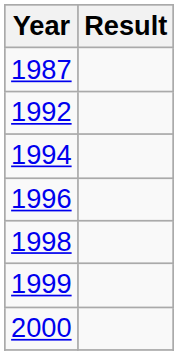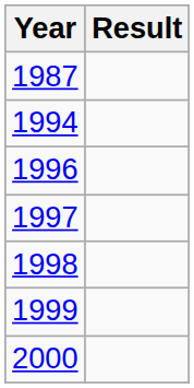- row: 1992
+ row: 1997
